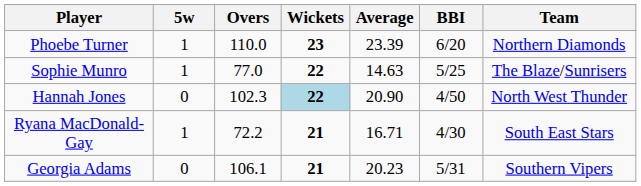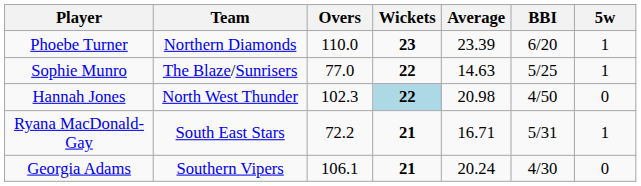columns swapped: Team <-> 5w
Hannah Jones | Average: 20.90 -> 20.98
Ryana MacDonald-Gay | BBI: 4/30 -> 5/31
Georgia Adams | Average: 20.23 -> 20.24
Georgia Adams | BBI: 5/31 -> 4/30
